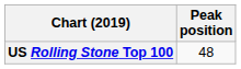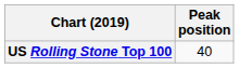US Rolling Stone Top 100 | Peak position: 48 -> 40
